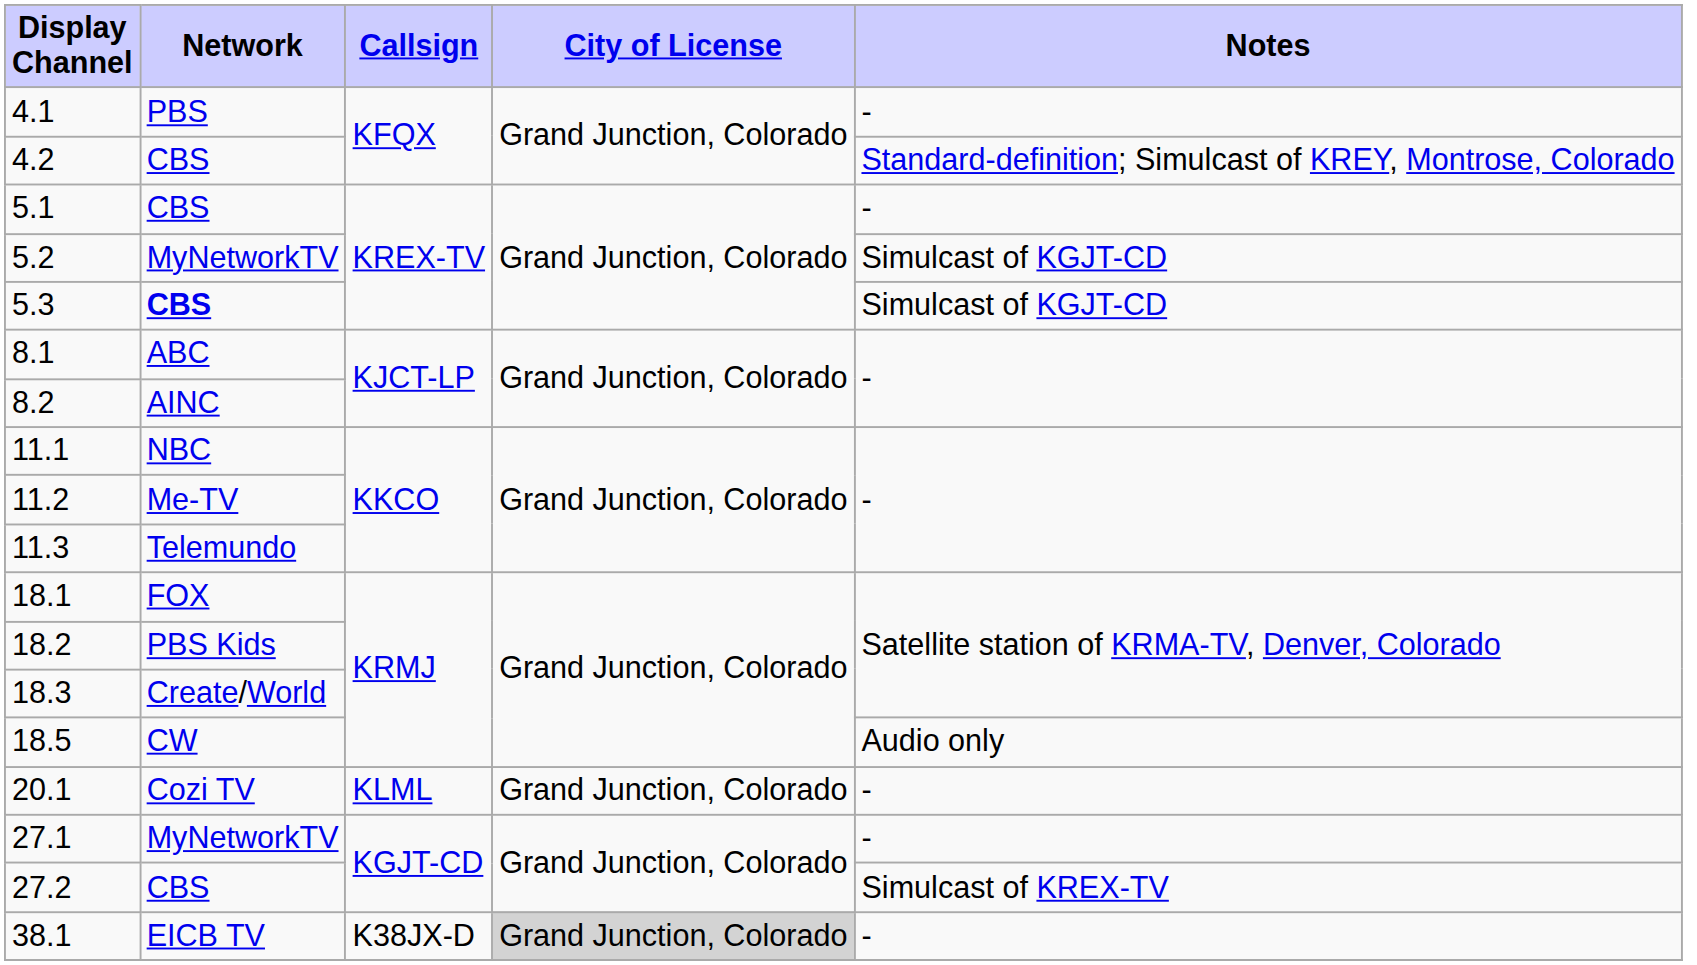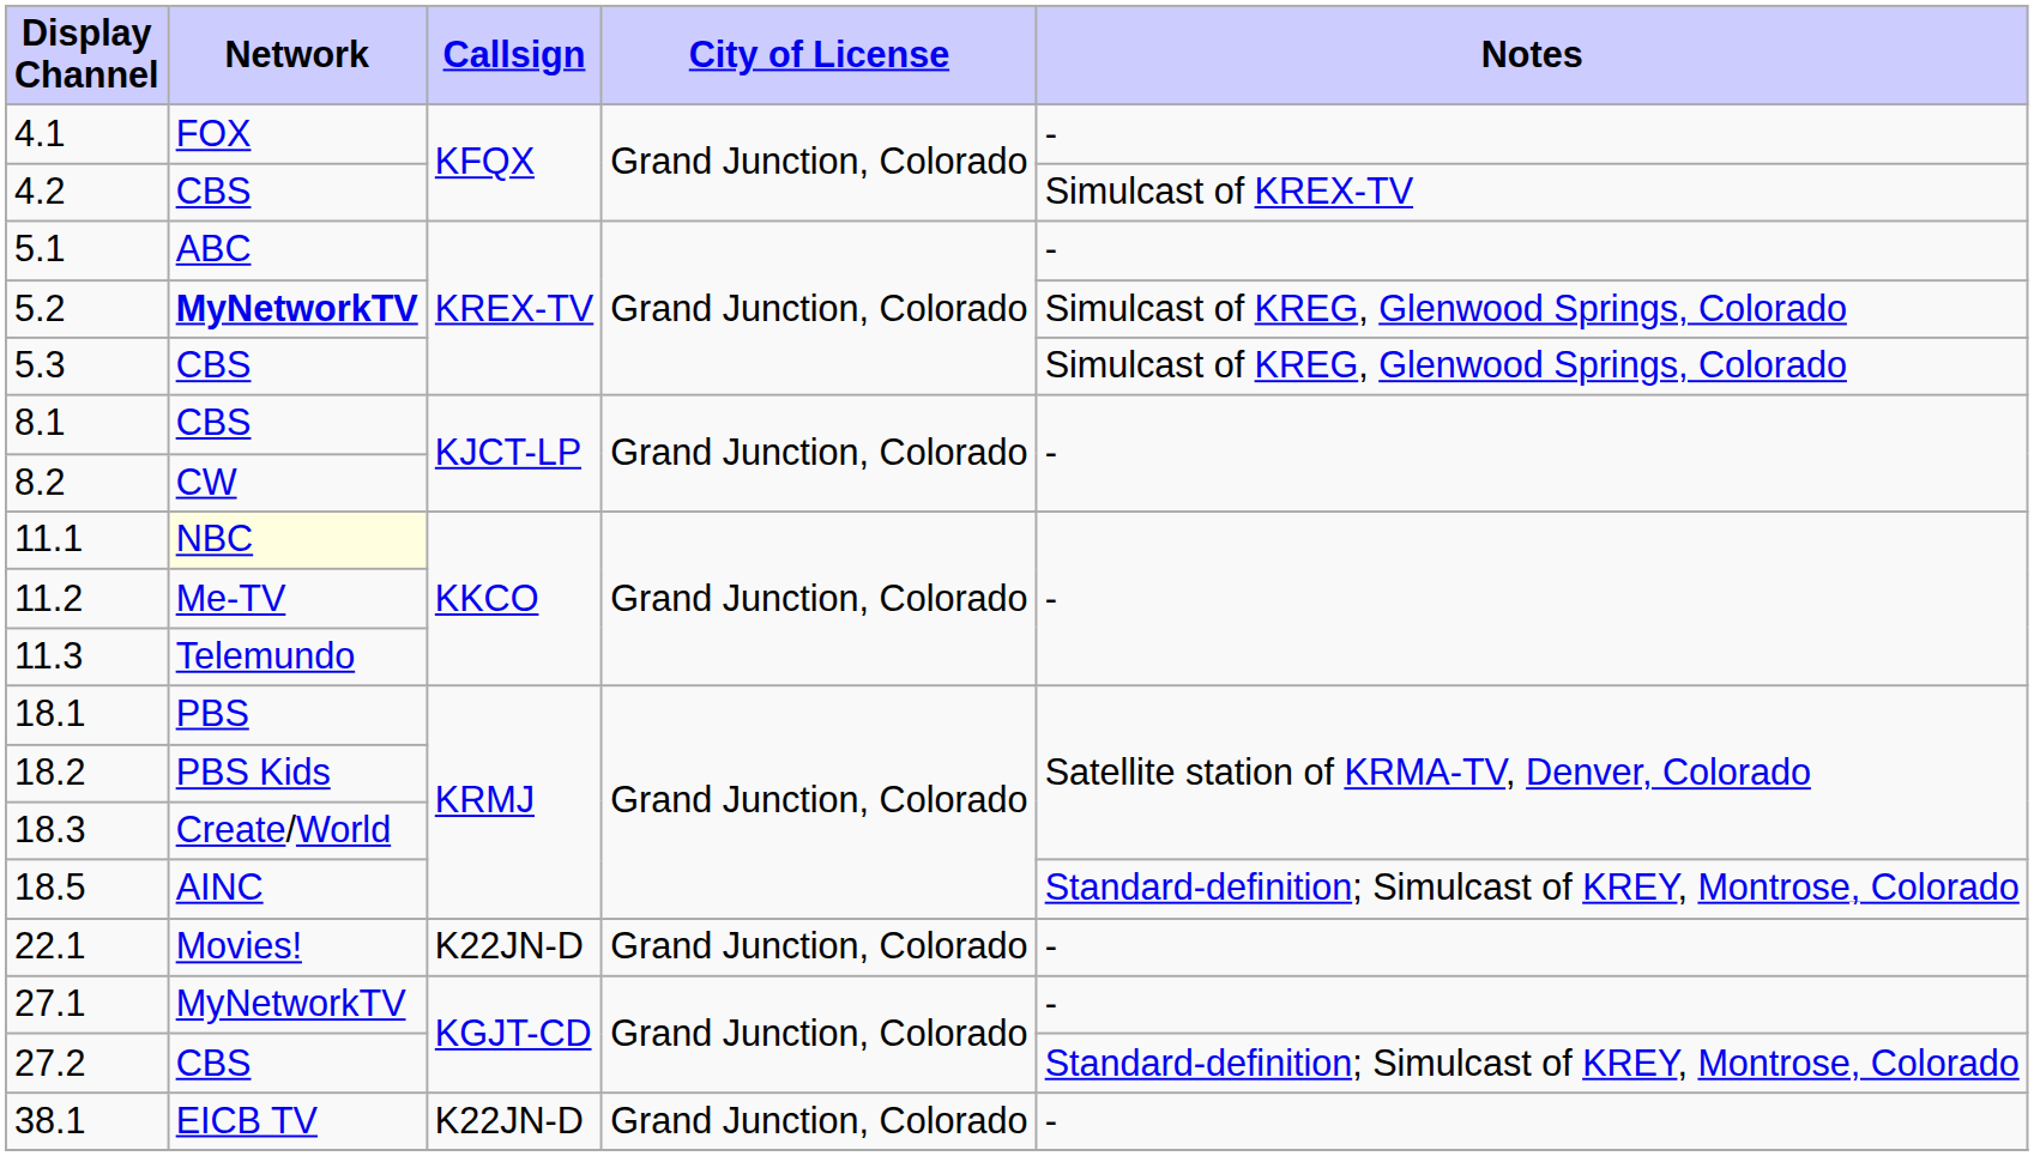4.1 | Network: PBS -> FOX
4.2 | Notes: Standard-definition; Simulcast of KREY, Montrose, Colorado -> Simulcast of KREX-TV
5.1 | Network: CBS -> ABC
5.2 | Network: normal -> bold
5.2 | Notes: Simulcast of KGJT-CD -> Simulcast of KREG, Glenwood Springs, Colorado
5.3 | Network: bold -> normal
5.3 | Notes: Simulcast of KGJT-CD -> Simulcast of KREG, Glenwood Springs, Colorado
8.1 | Network: ABC -> CBS
8.2 | Network: AINC -> CW
11.1 | Network: no background -> lightyellow background
18.1 | Network: FOX -> PBS
18.5 | Network: CW -> AINC
18.5 | Notes: Audio only -> Standard-definition; Simulcast of KREY, Montrose, Colorado
- row: 20.1 | Cozi TV | KLML | Grand Junction, Colorado | -
+ row: 22.1 | Movies! | K22JN-D | Grand Junction, Colorado | -
27.2 | Notes: Simulcast of KREX-TV -> Standard-definition; Simulcast of KREY, Montrose, Colorado
38.1 | Callsign: K38JX-D -> K22JN-D
38.1 | City of License: lightgrey background -> no background
